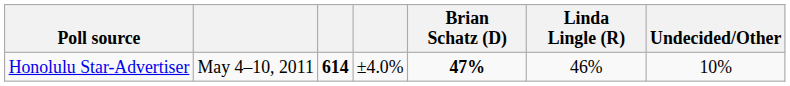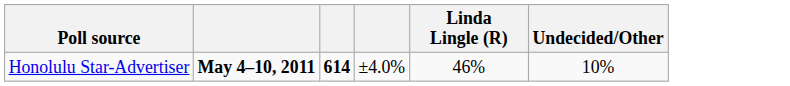- column: Brian Schatz (D) | 47%
Honolulu Star-Advertiser | column 2: normal -> bold
